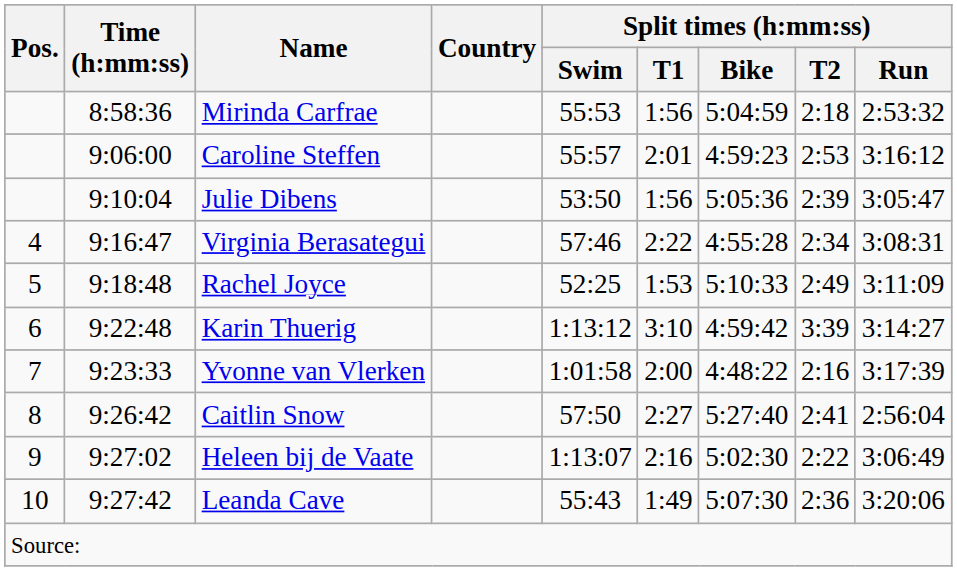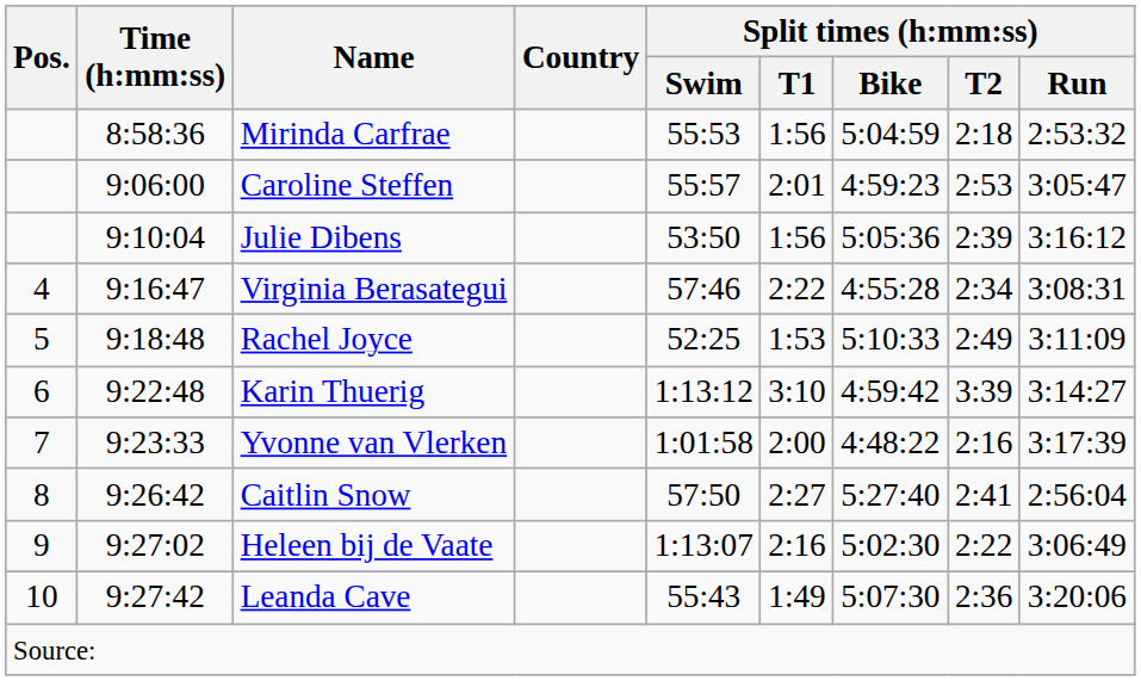Caroline Steffen | Split times (h:mm:ss) / Run: 3:16:12 -> 3:05:47
Julie Dibens | Split times (h:mm:ss) / Run: 3:05:47 -> 3:16:12
